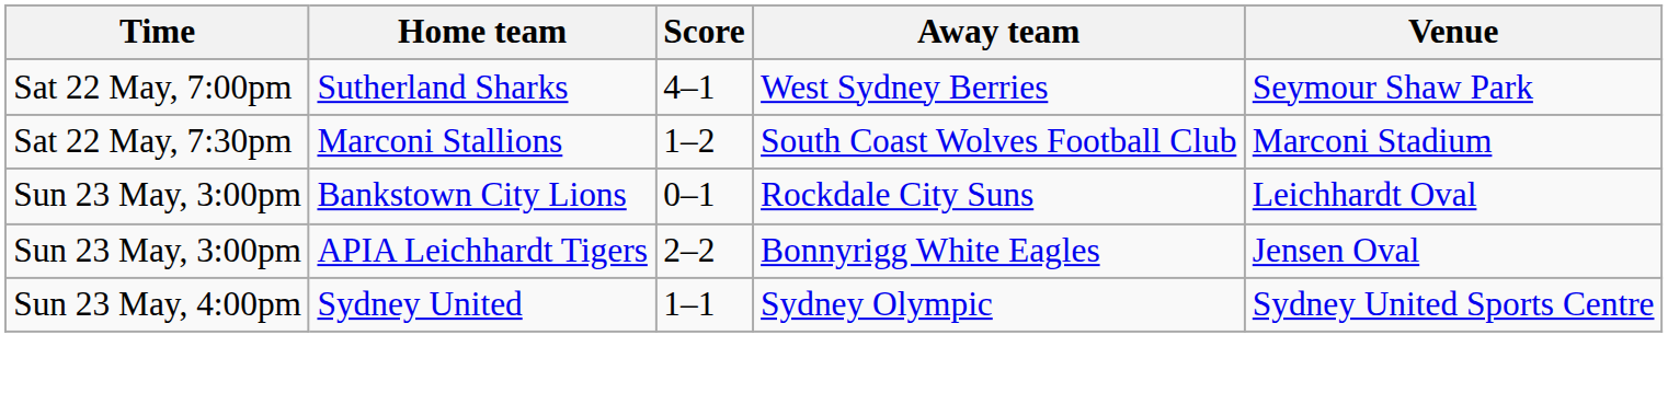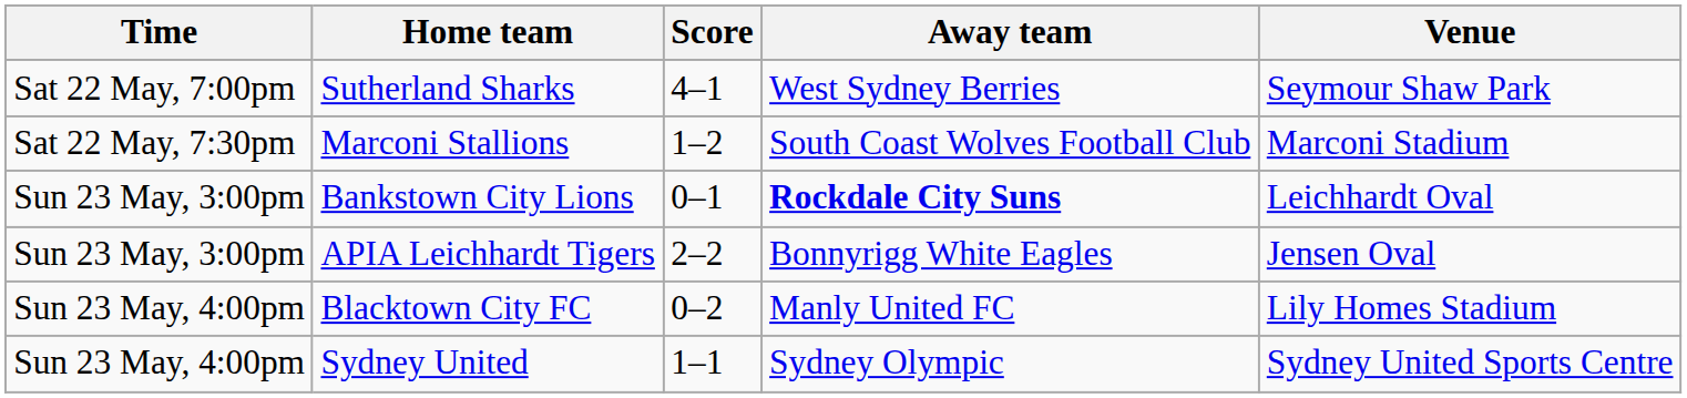Bankstown City Lions | Away team: normal -> bold
+ row: Sun 23 May, 4:00pm | Blacktown City FC | 0–2 | Manly United FC | Lily Homes Stadium
